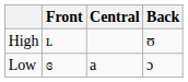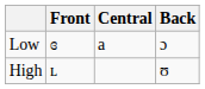rows swapped: High <-> Low
